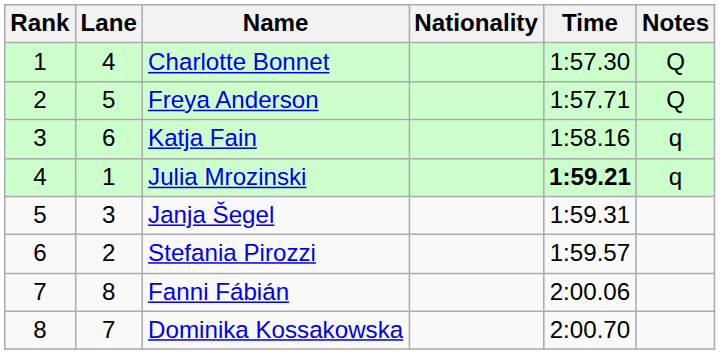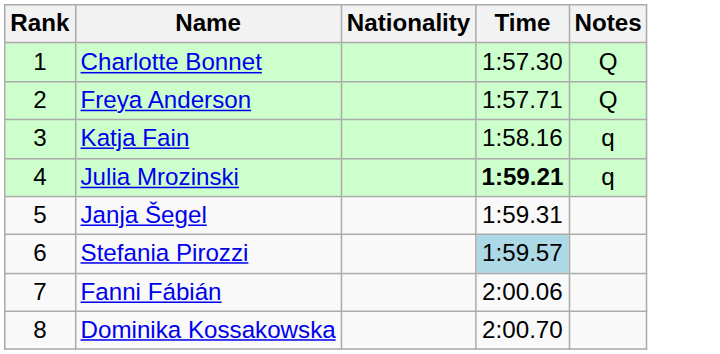- column: Lane | 4 | 5 | 6 | 1 | 3 | 2 | 8 | 7
Stefania Pirozzi | Time: no background -> lightblue background
